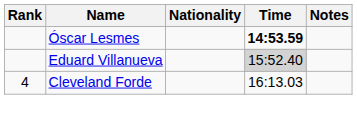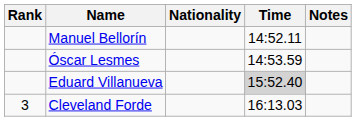+ row: Manuel Bellorín | 14:52.11
Óscar Lesmes | Time: bold -> normal
Cleveland Forde | Rank: 4 -> 3
